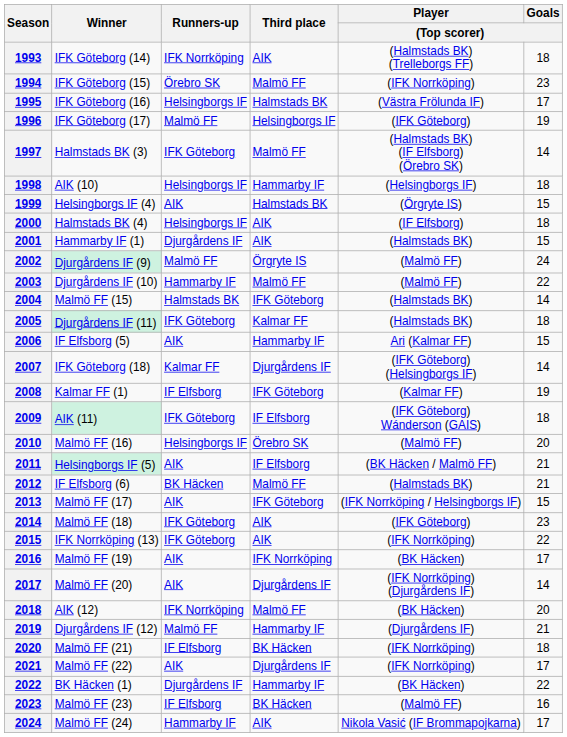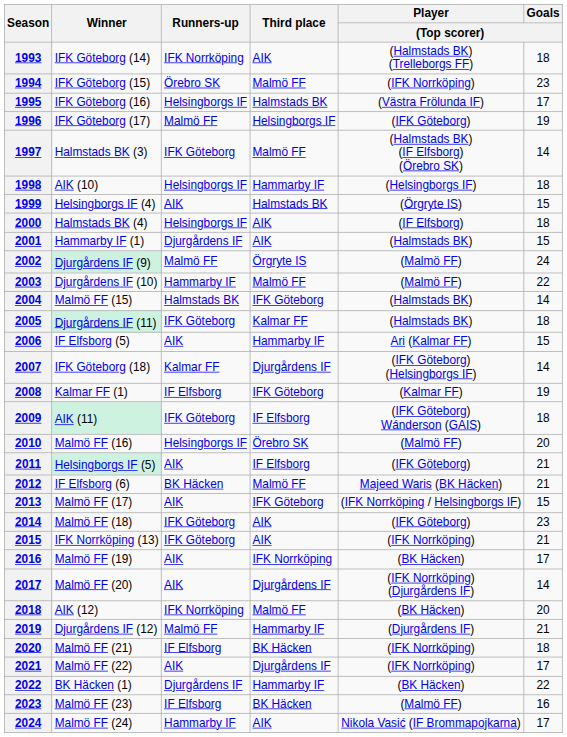2011 | Player / (Top scorer): (BK Häcken / Malmö FF) -> (IFK Göteborg)
2012 | Player / (Top scorer): (Halmstads BK) -> Majeed Waris (BK Häcken)
2015 | Goals / (Top scorer): 22 -> 21
